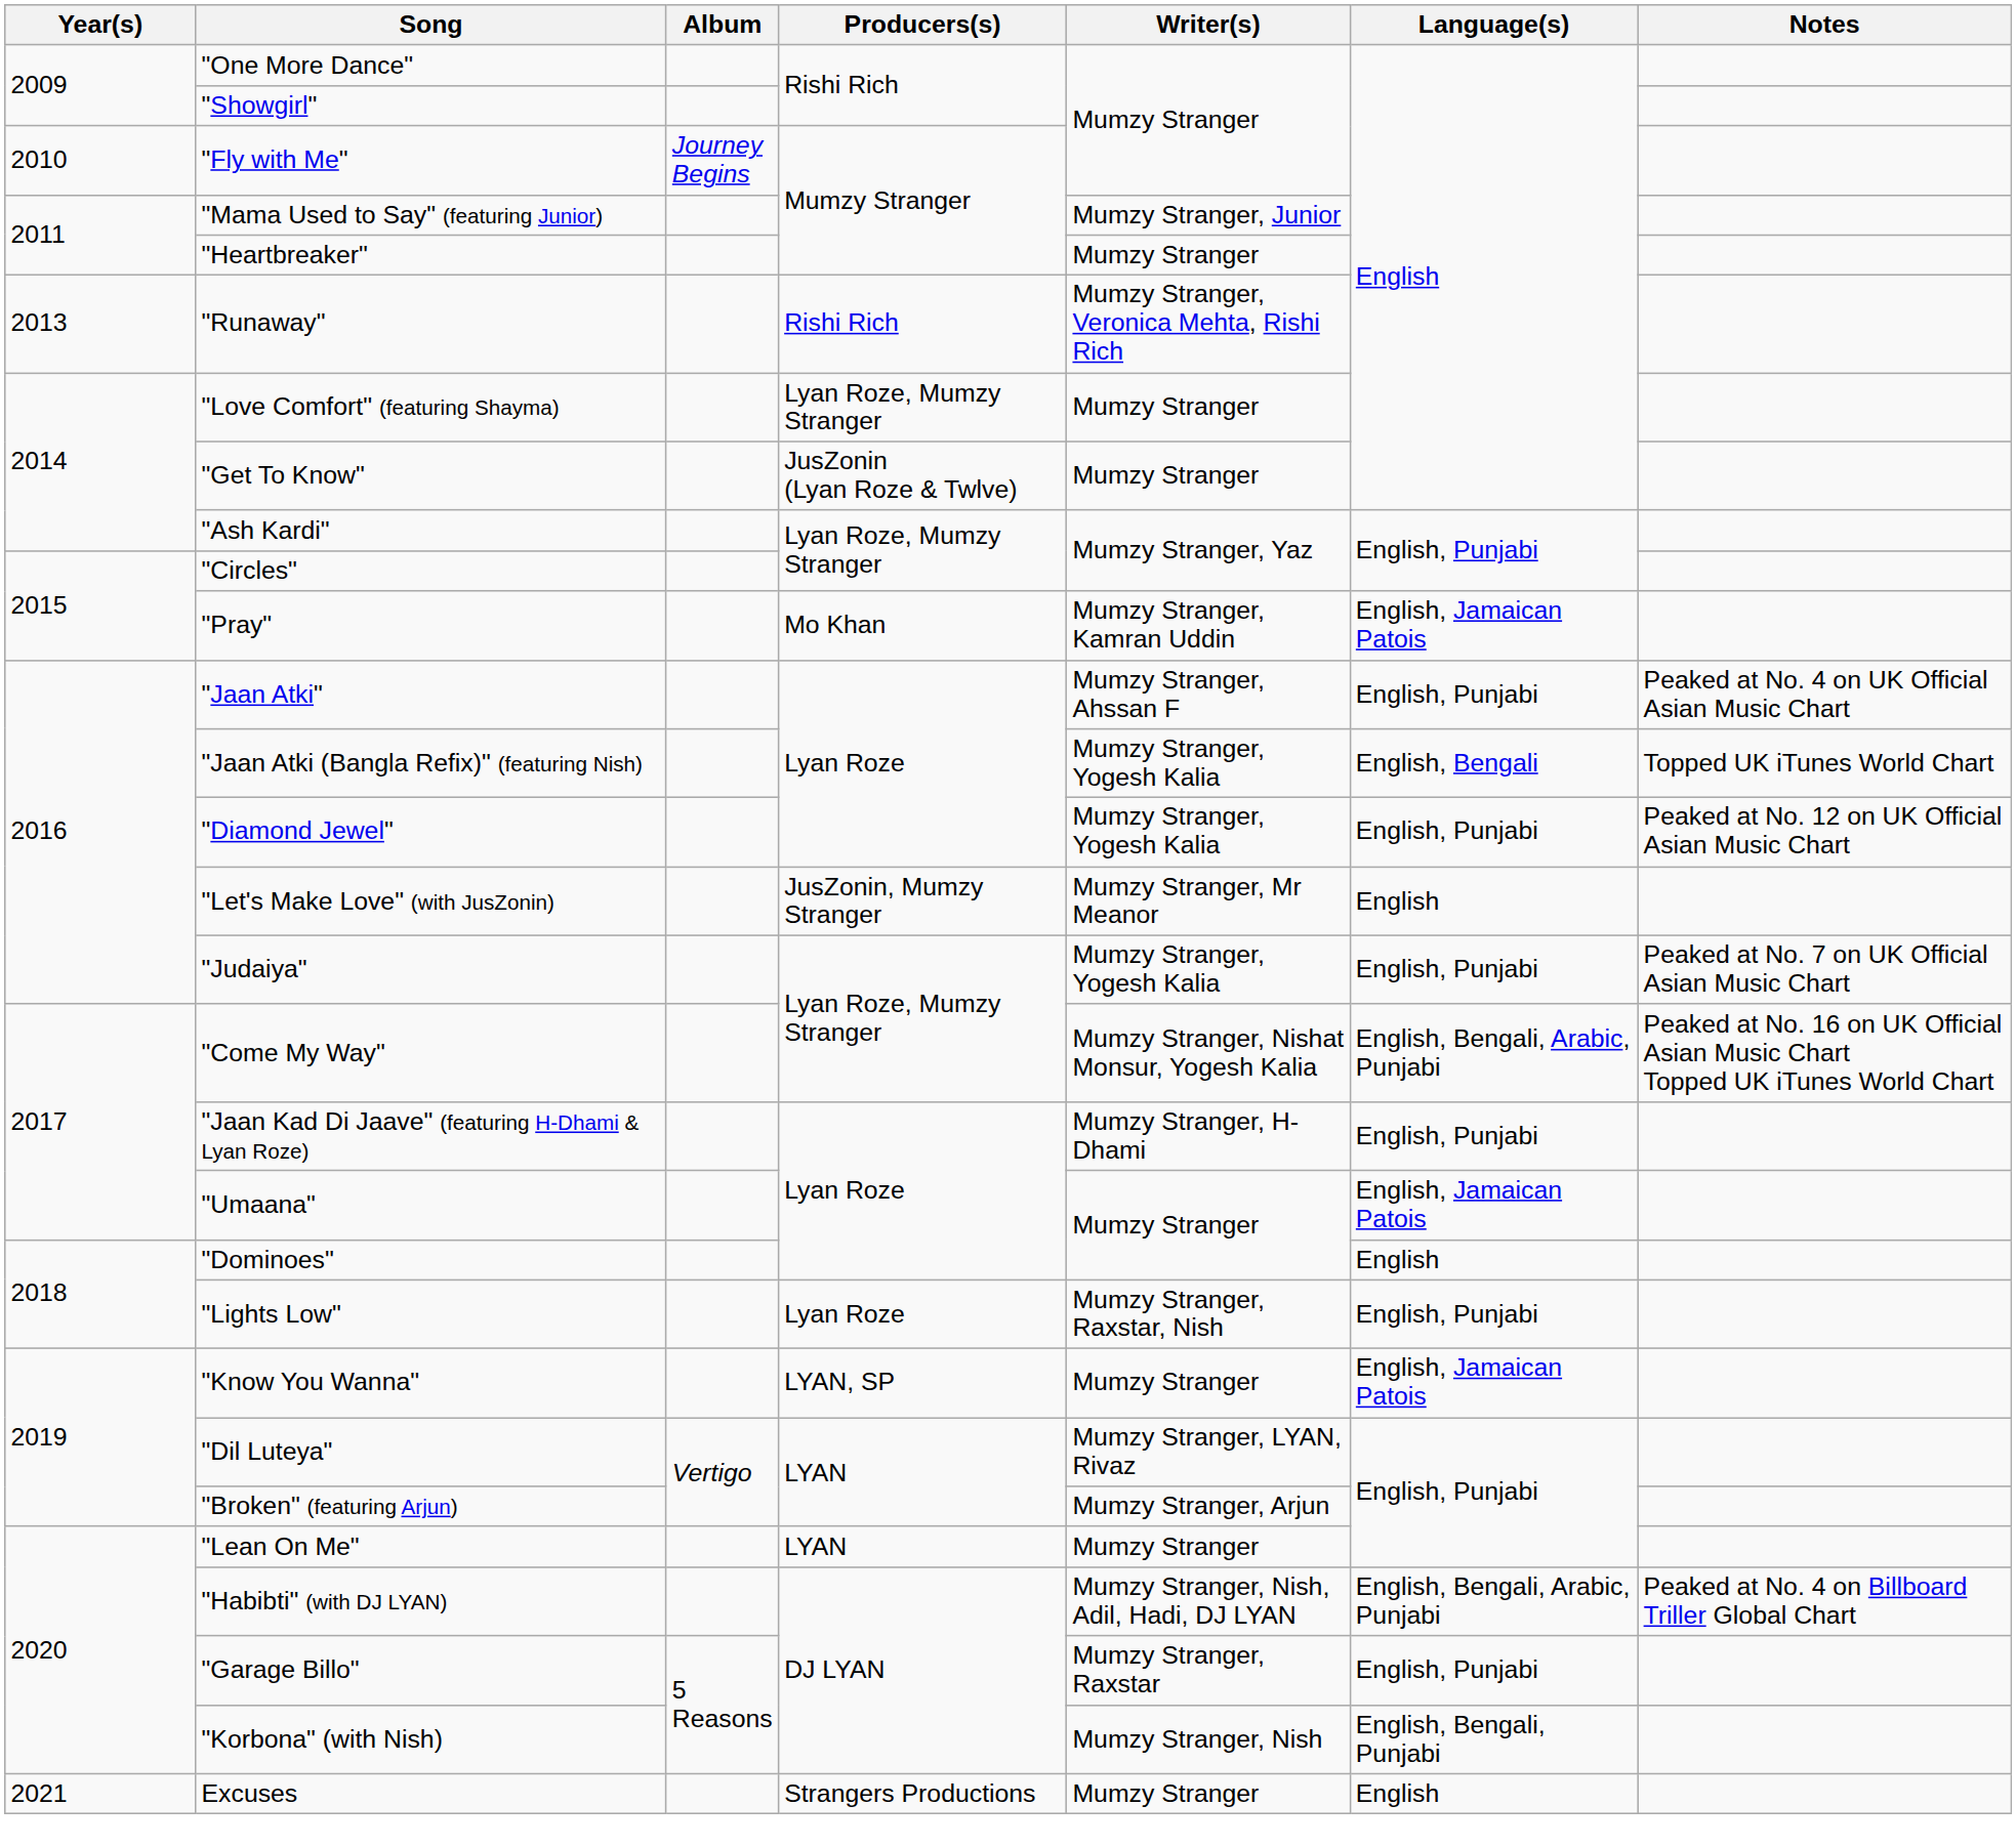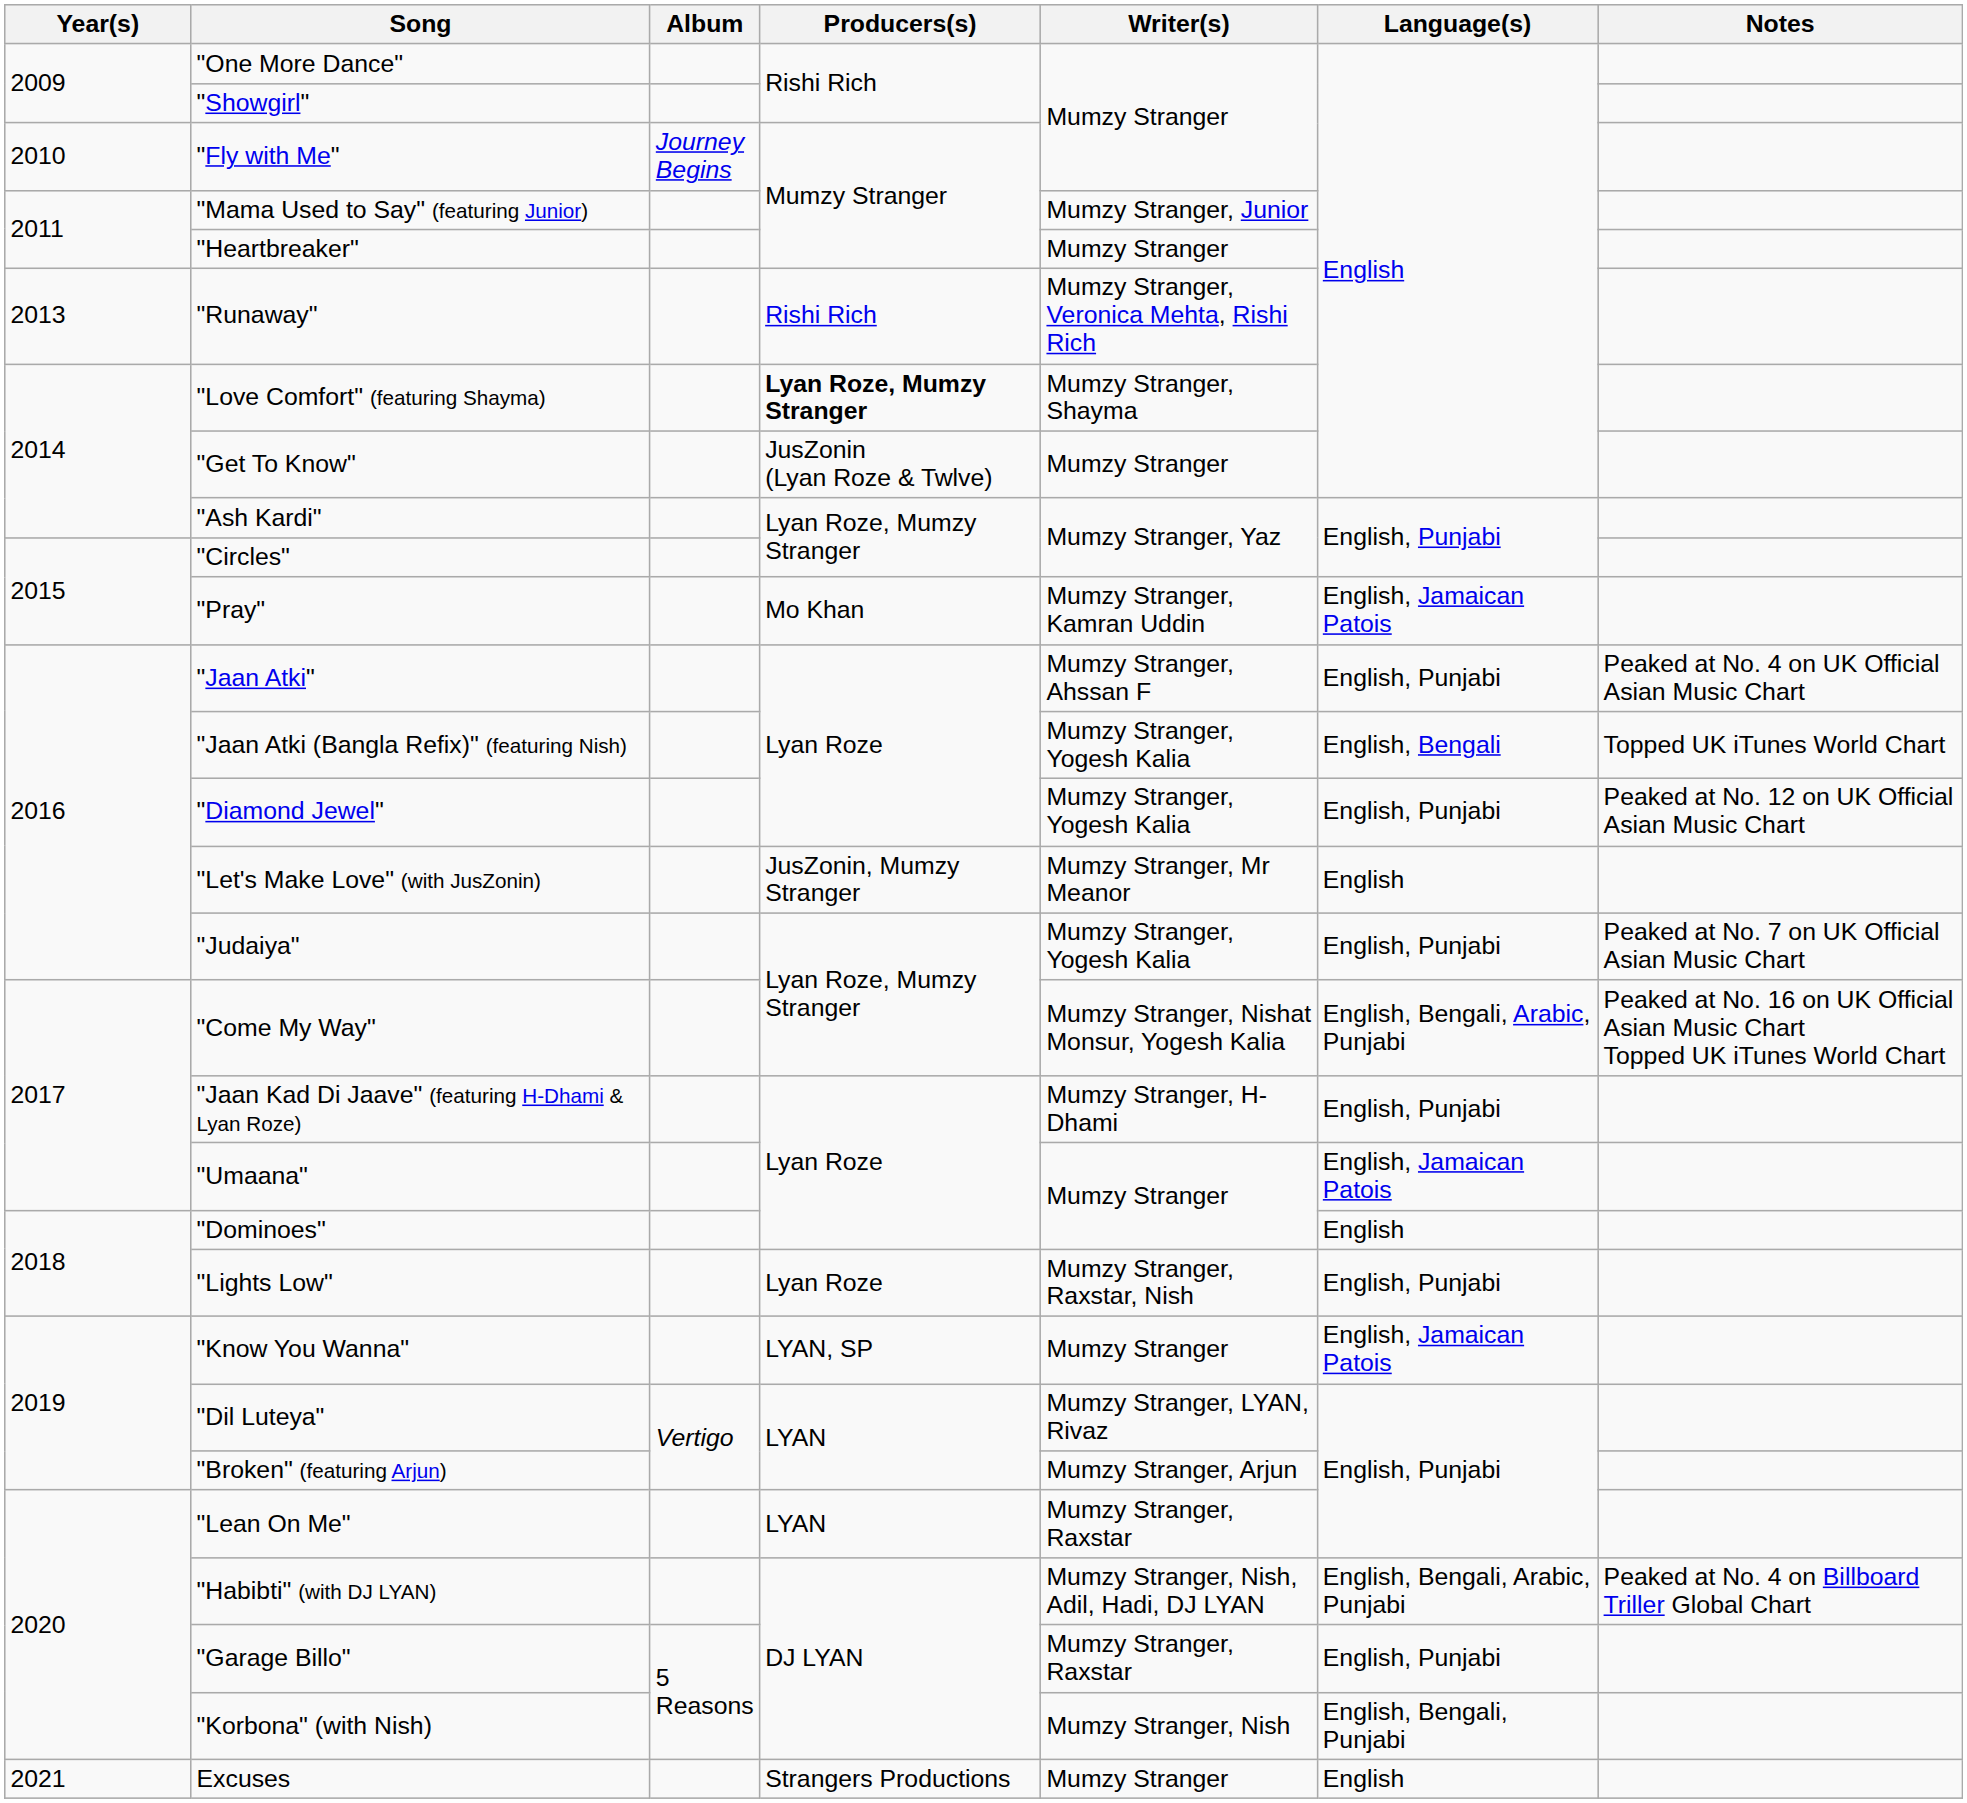"Love Comfort" (featuring Shayma) | Producers(s): normal -> bold
"Love Comfort" (featuring Shayma) | Writer(s): Mumzy Stranger -> Mumzy Stranger, Shayma
"Lean On Me" | Writer(s): Mumzy Stranger -> Mumzy Stranger, Raxstar
